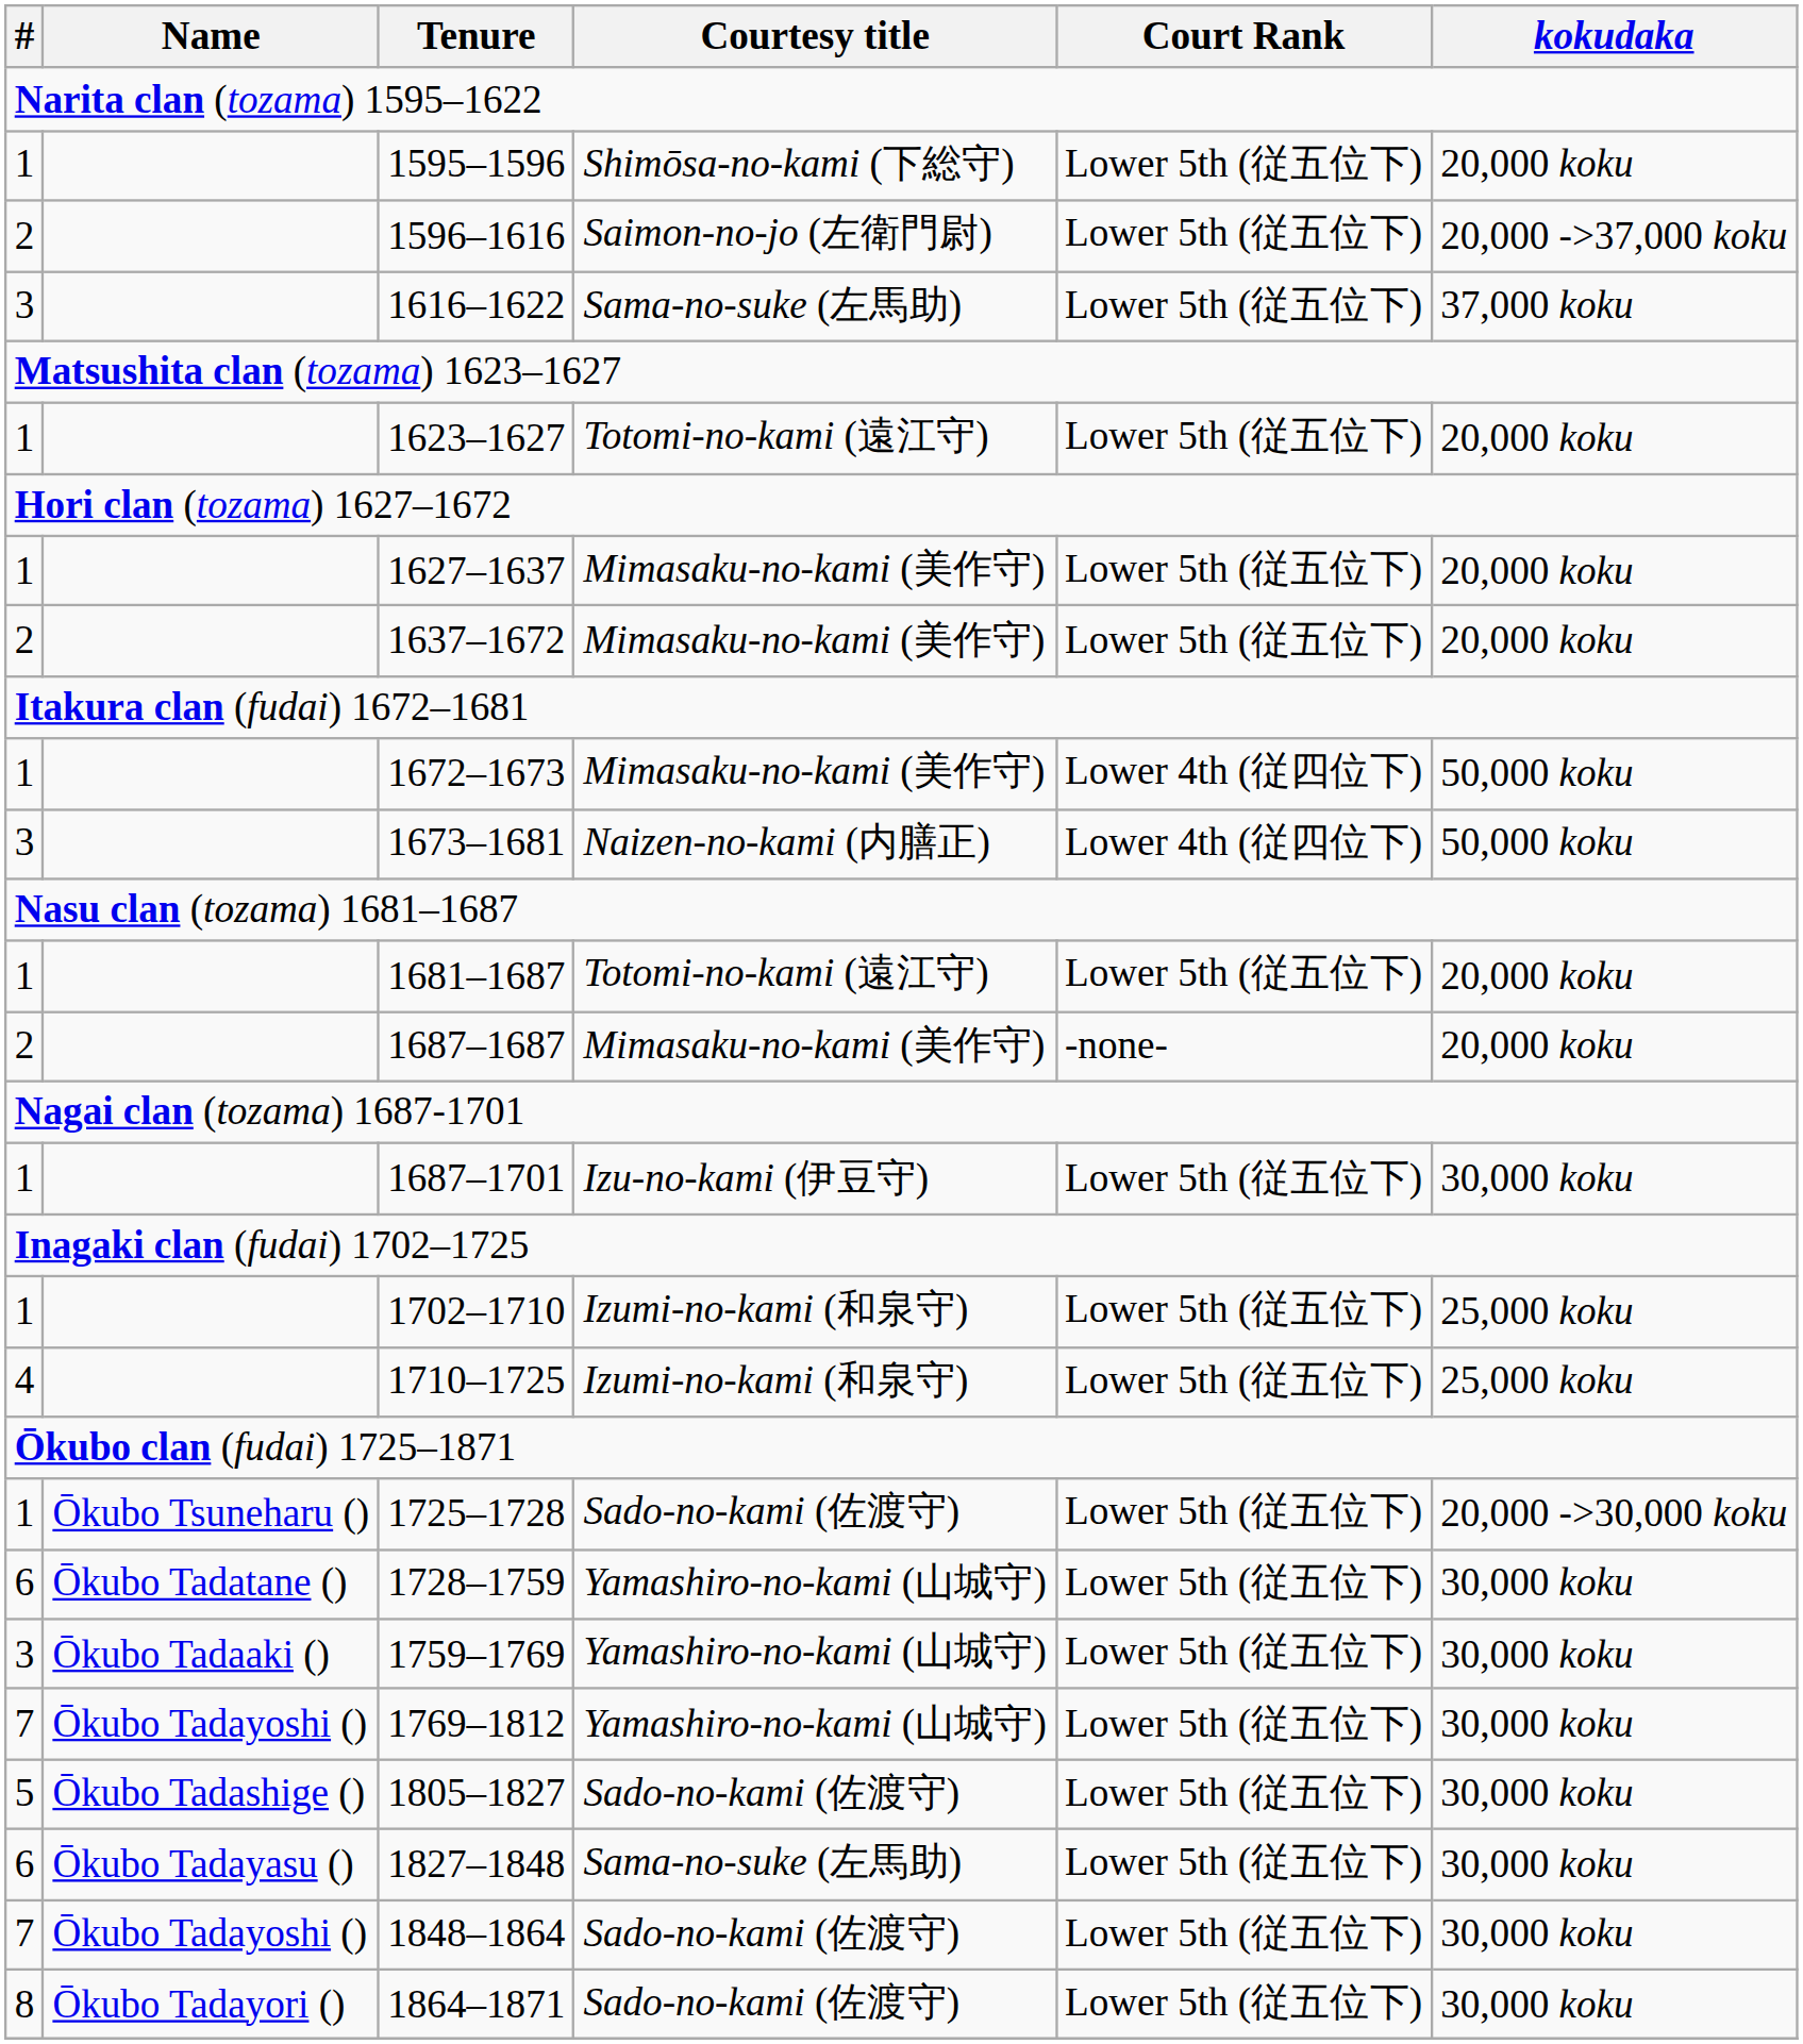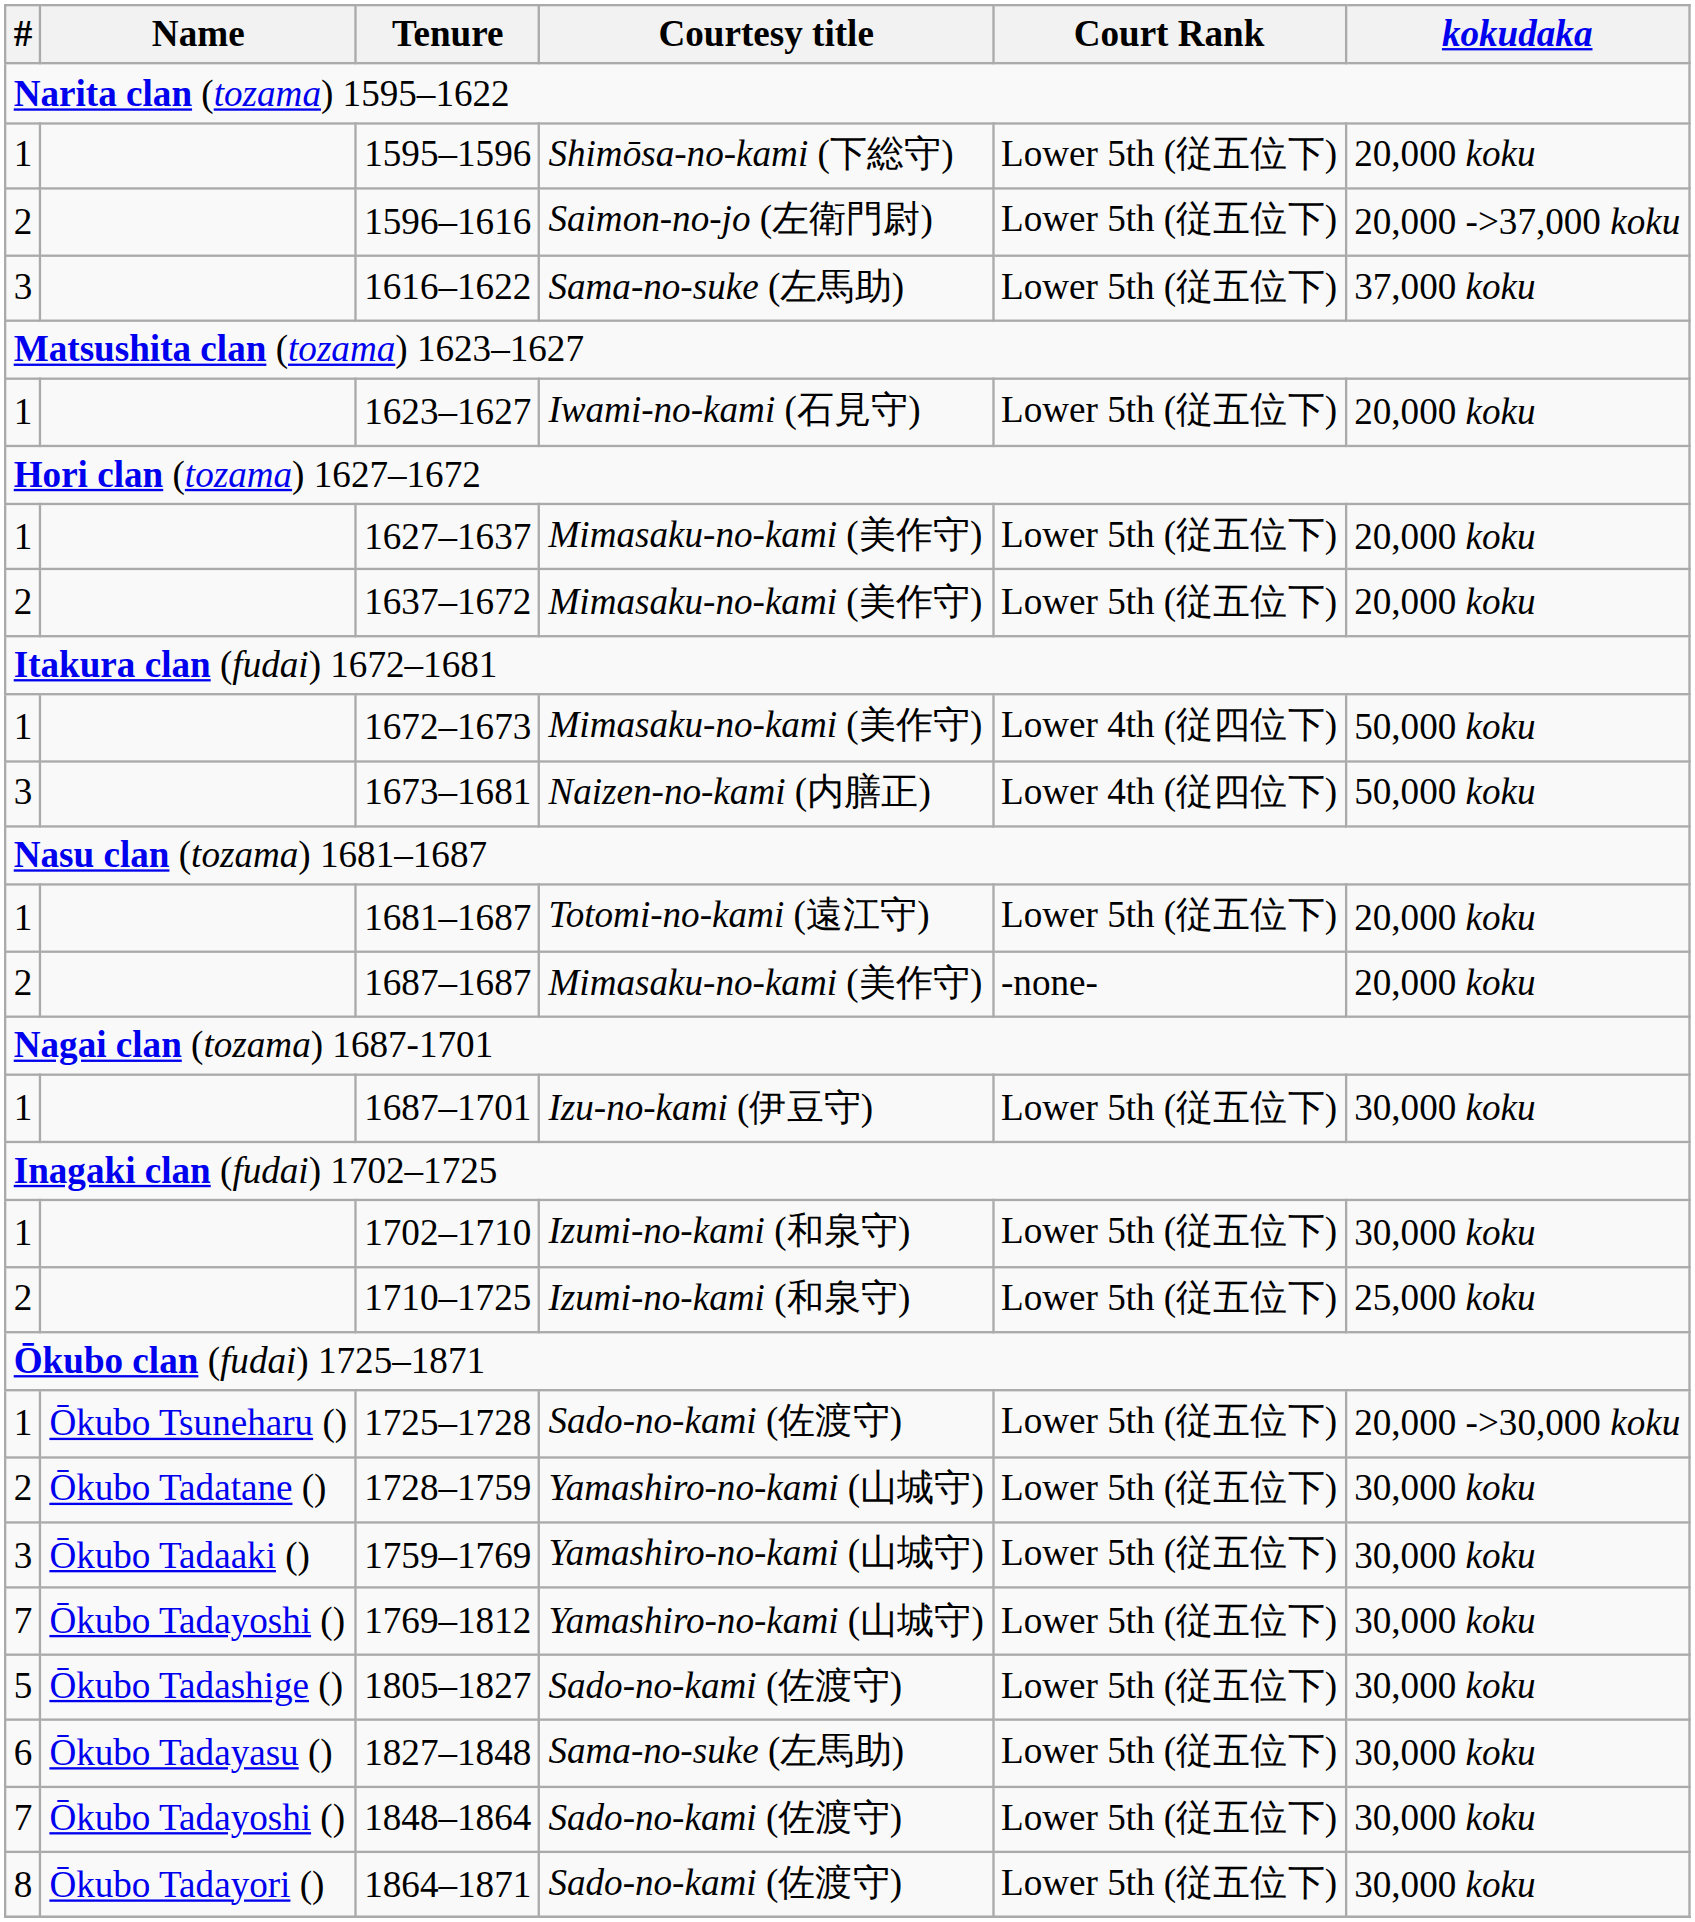1623–1627 | Courtesy title: Totomi-no-kami (遠江守) -> Iwami-no-kami (石見守)
1702–1710 | kokudaka: 25,000 koku -> 30,000 koku
1710–1725 | #: 4 -> 2
1728–1759 | #: 6 -> 2
